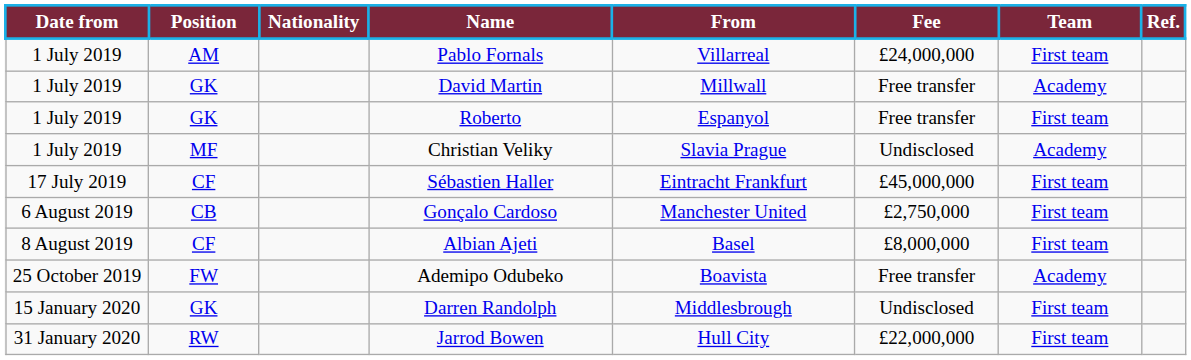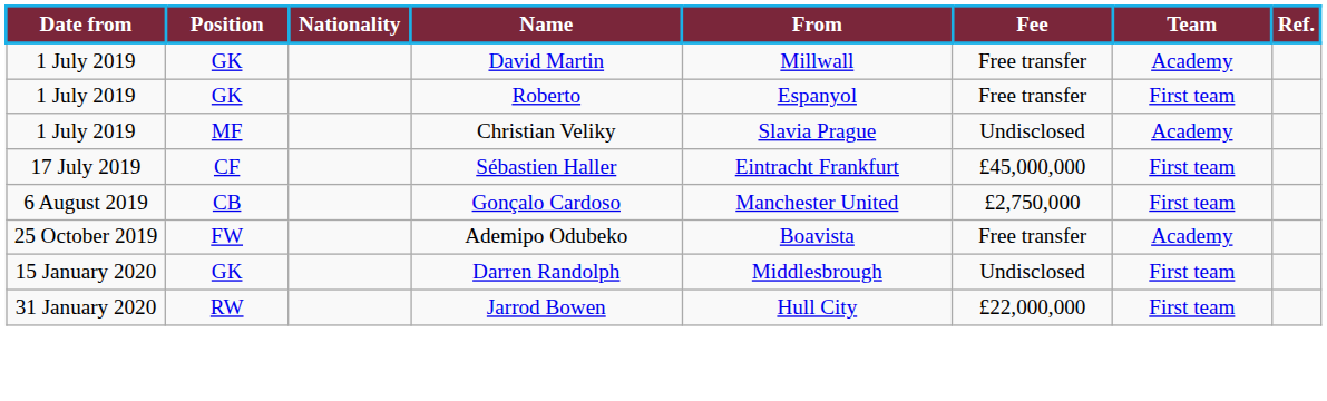- row: 1 July 2019 | AM | Pablo Fornals | Villarreal | £24,000,000 | First team
- row: 8 August 2019 | CF | Albian Ajeti | Basel | £8,000,000 | First team
